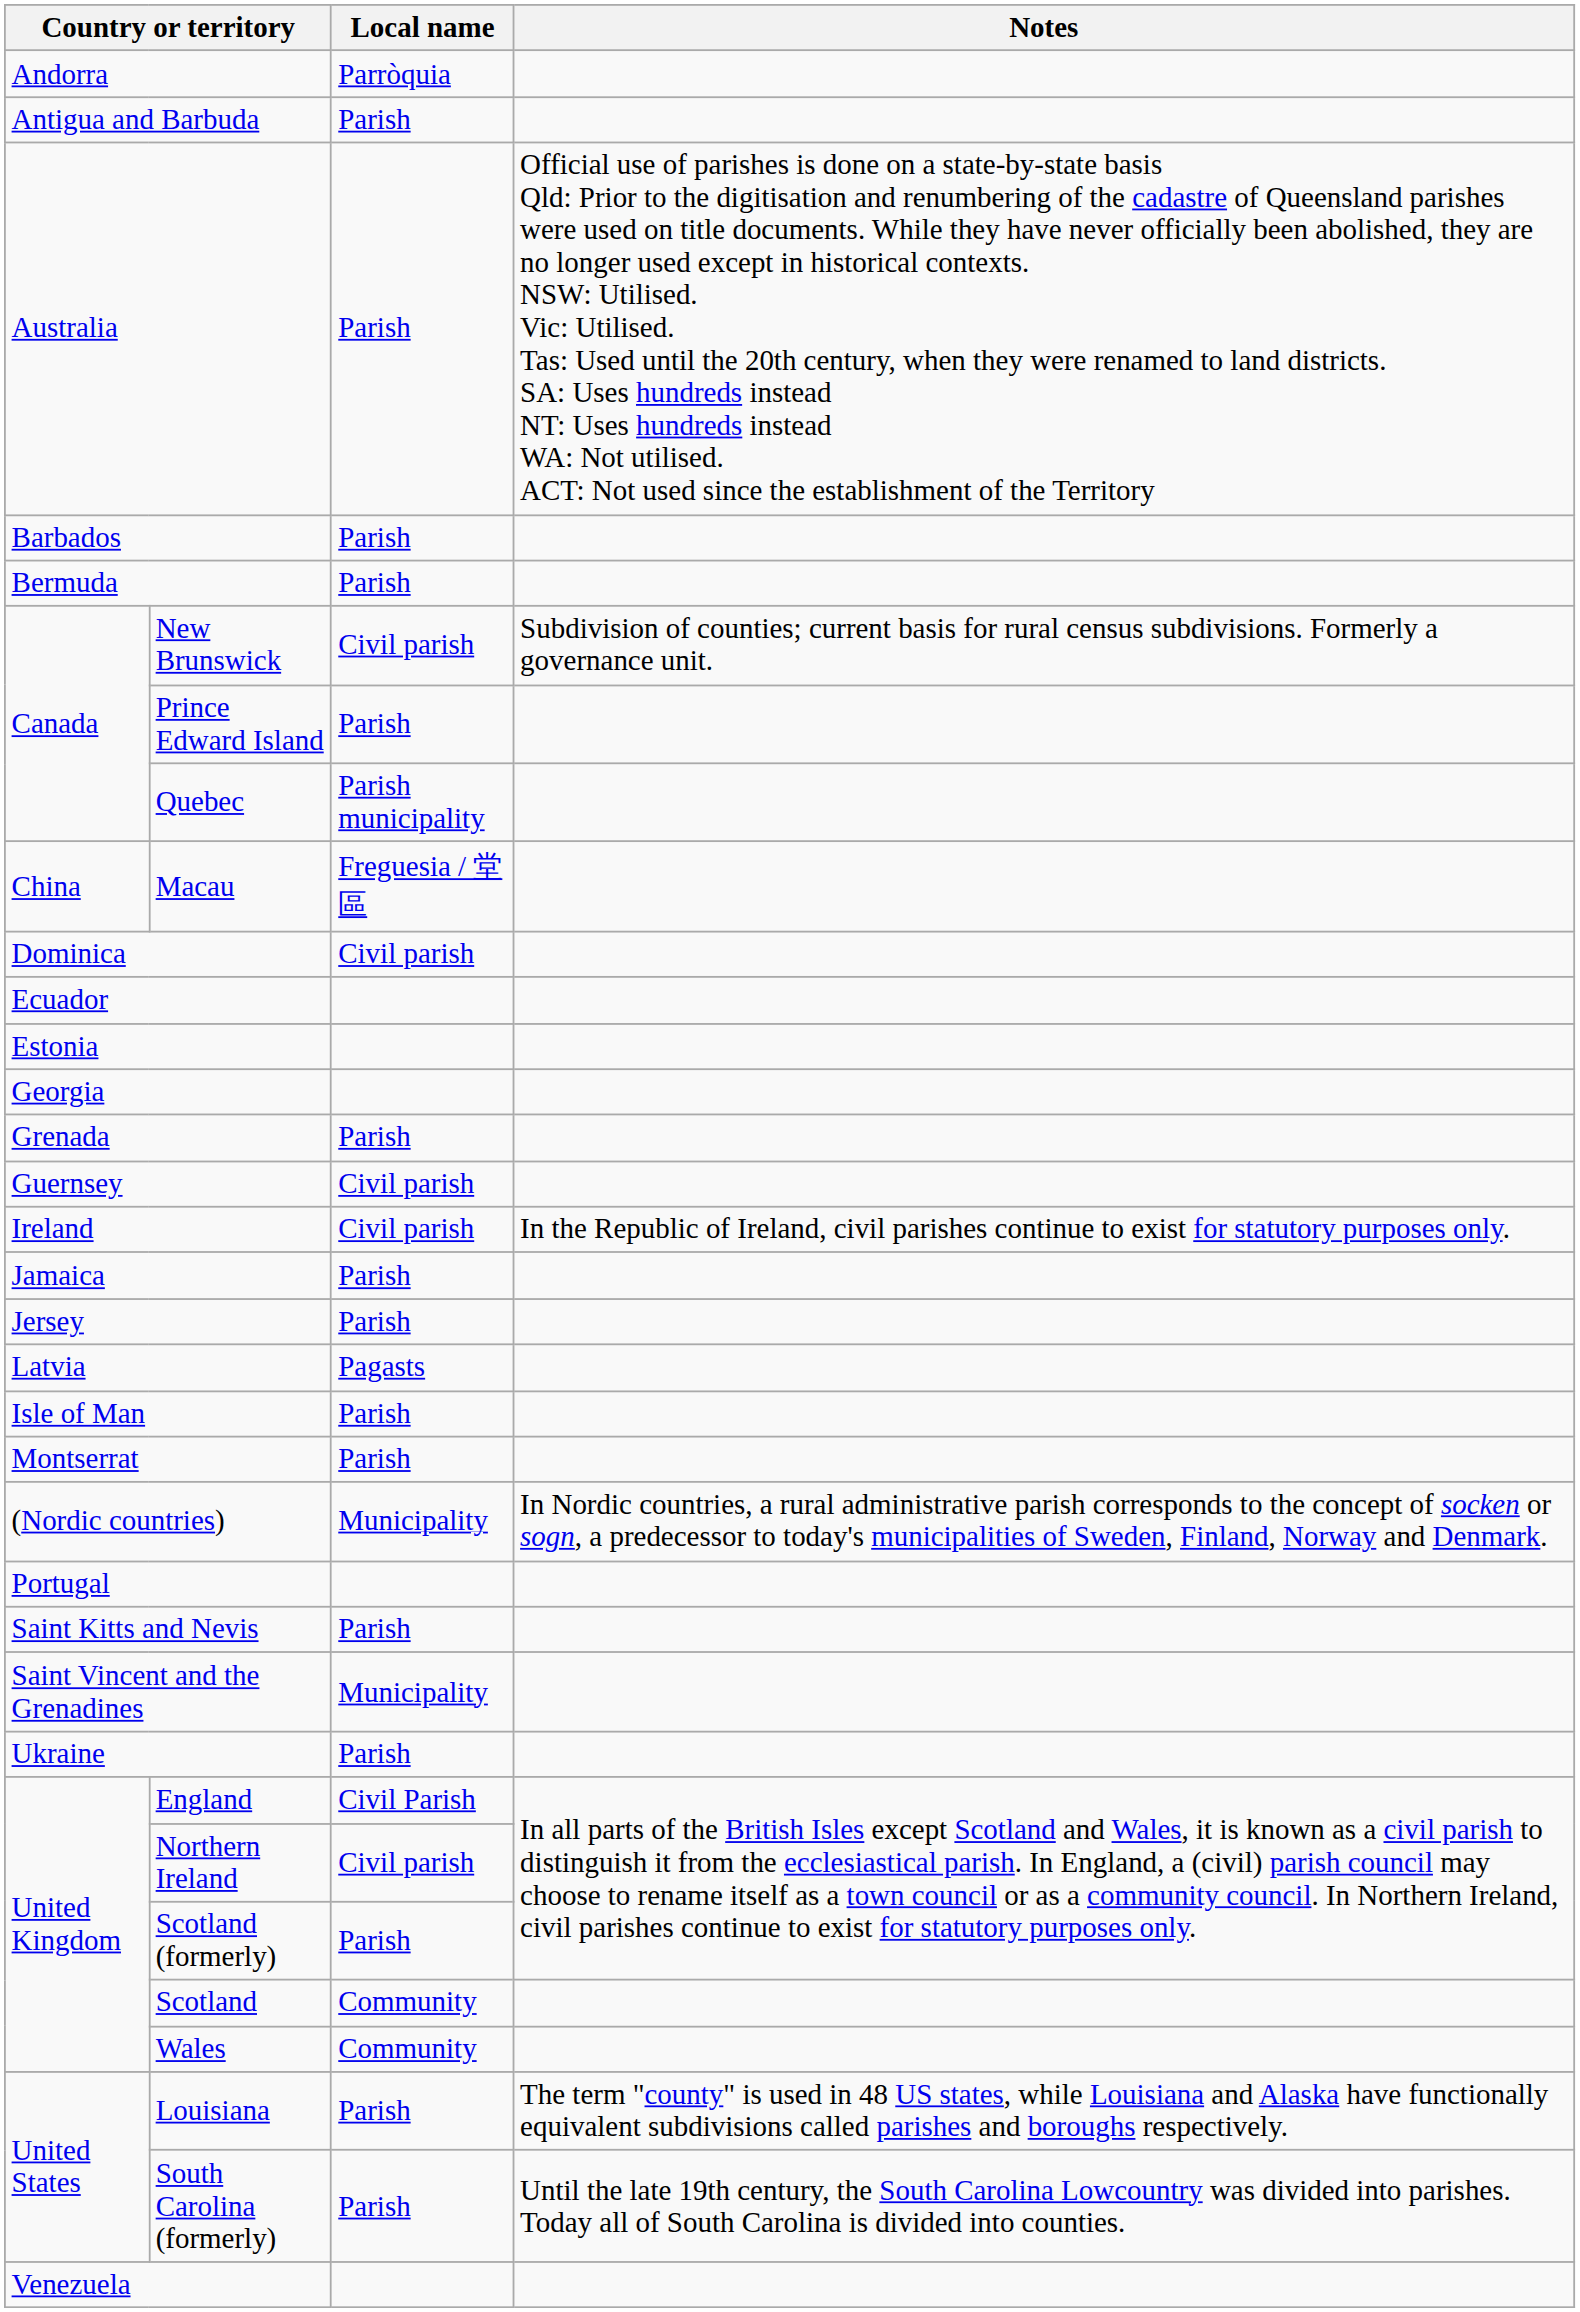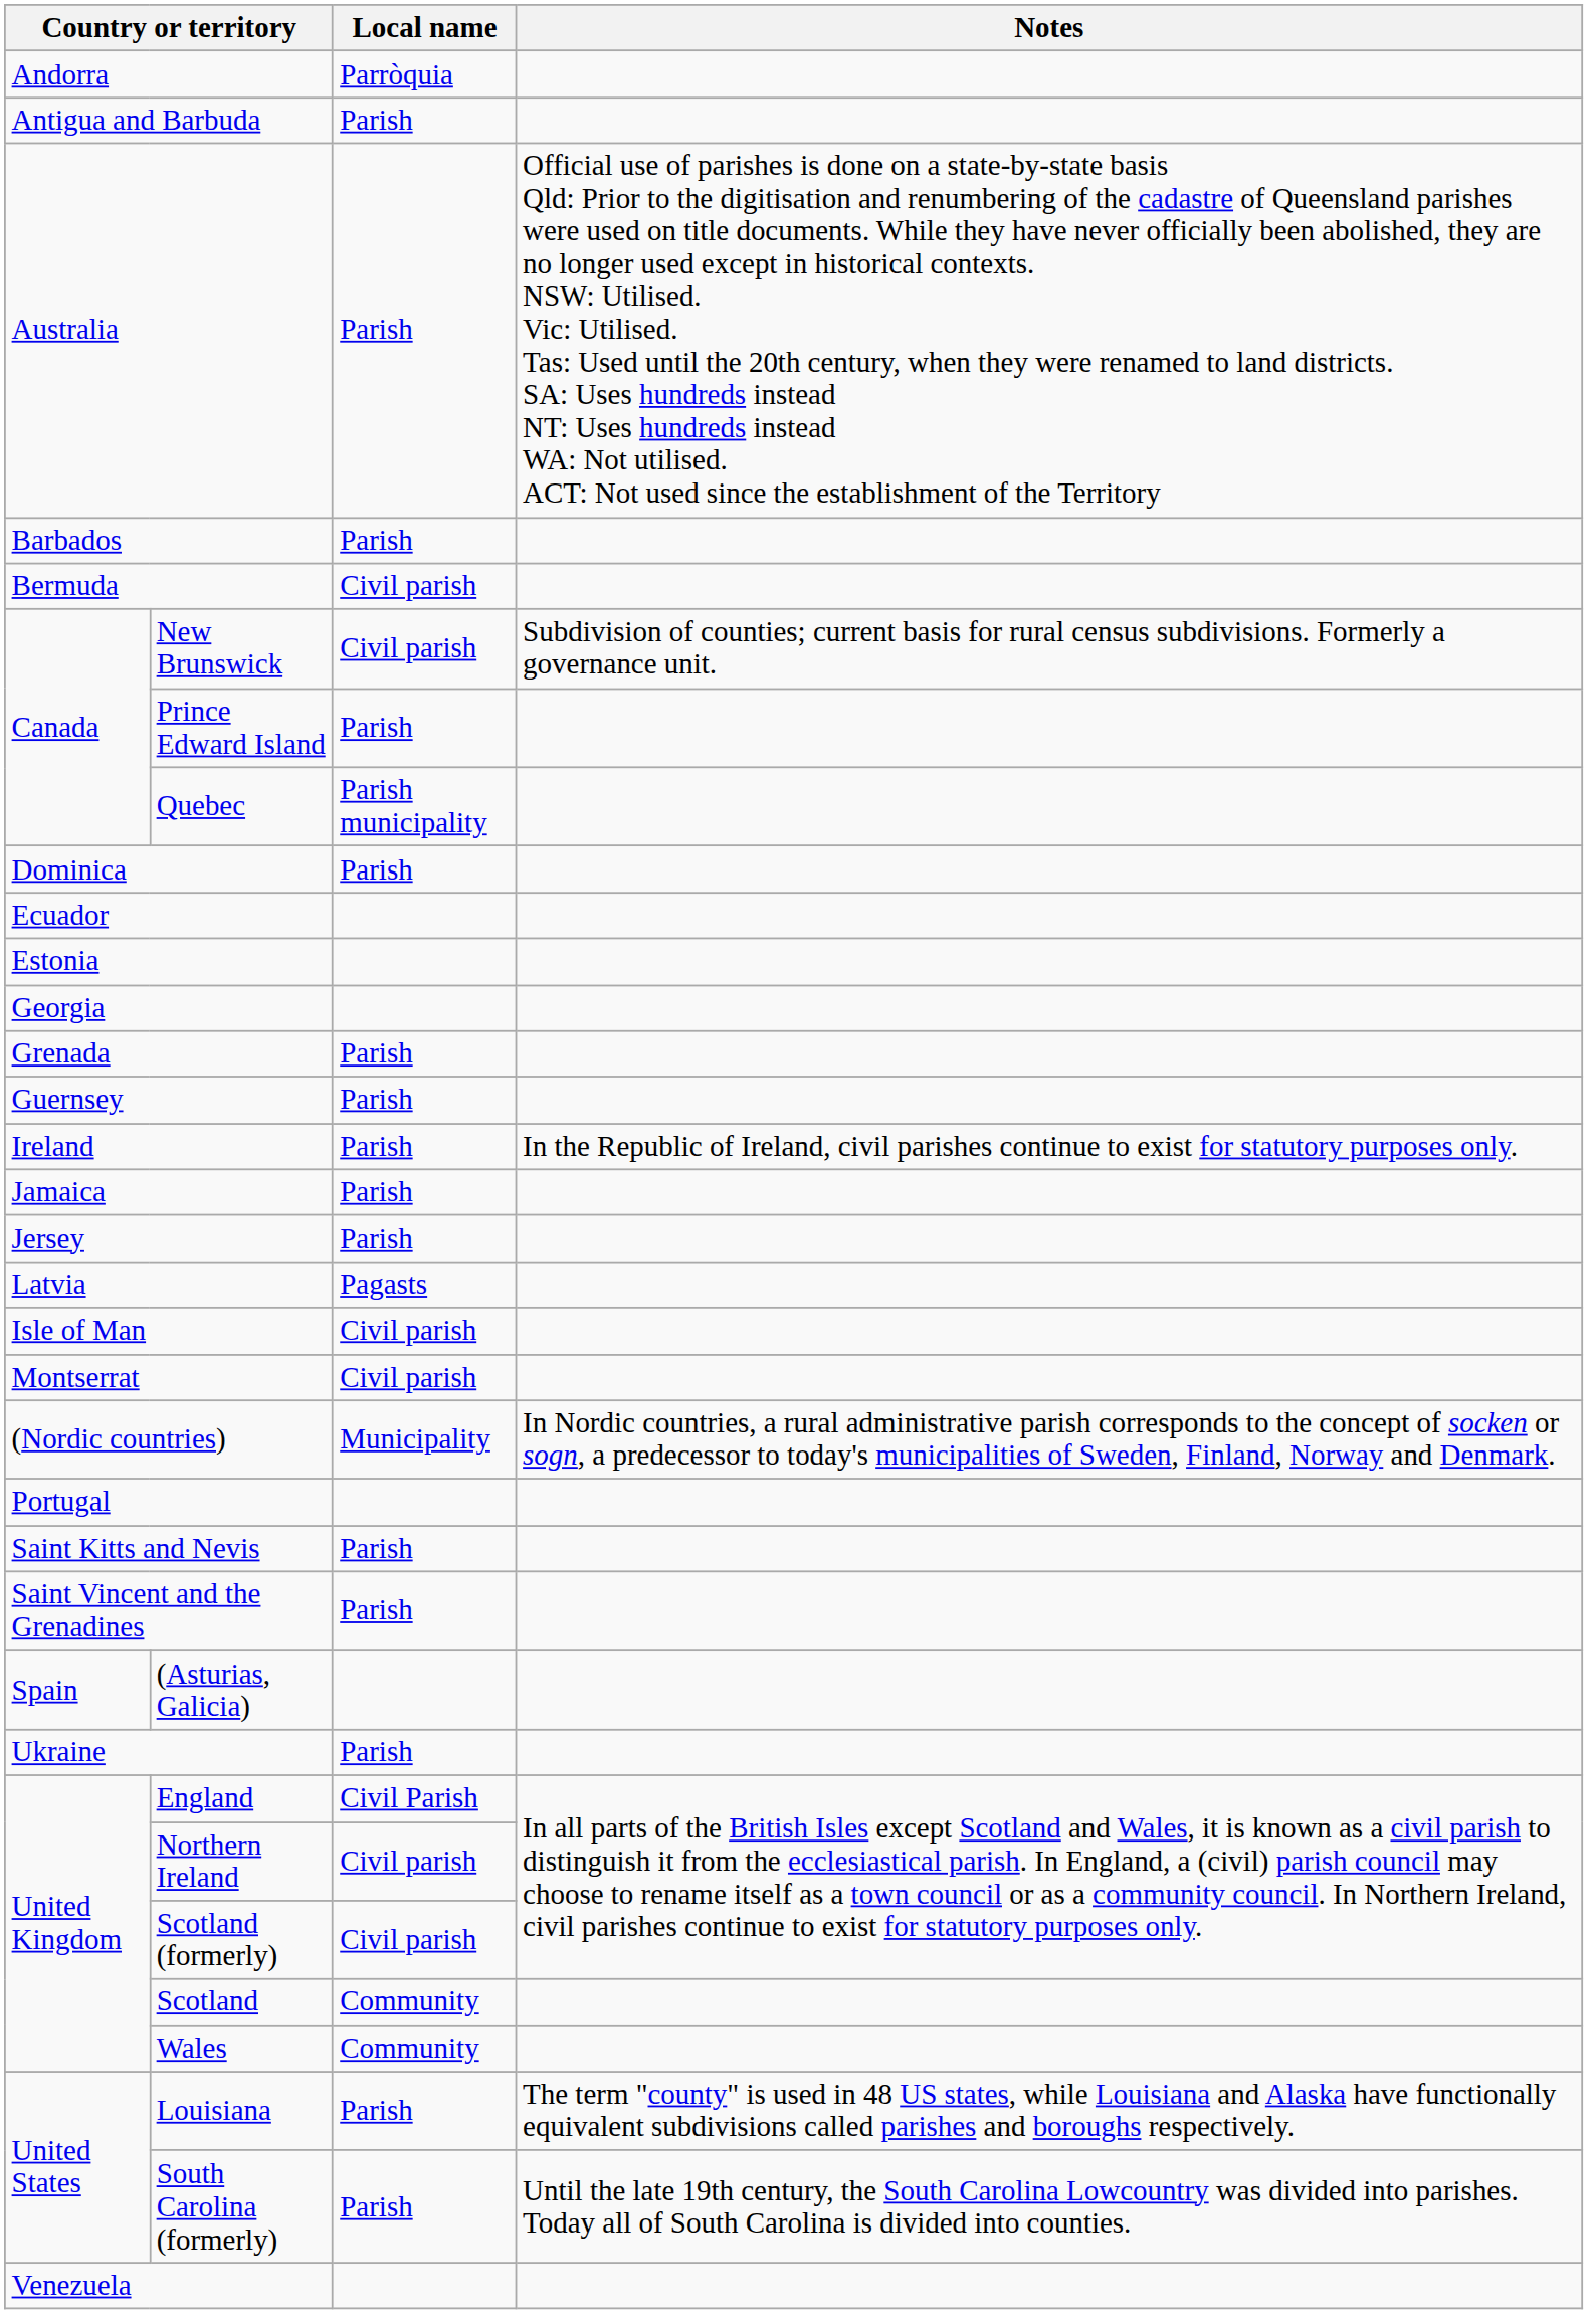Bermuda | Local name: Parish -> Civil parish
- row: China | Macau | Freguesia / 堂區
Dominica | Local name: Civil parish -> Parish
Guernsey | Local name: Civil parish -> Parish
Ireland | Local name: Civil parish -> Parish
Isle of Man | Local name: Parish -> Civil parish
Montserrat | Local name: Parish -> Civil parish
Saint Vincent and the Grenadines | Local name: Municipality -> Parish
+ row: Spain | (Asturias, Galicia)
Scotland (formerly) | Local name: Parish -> Civil parish
